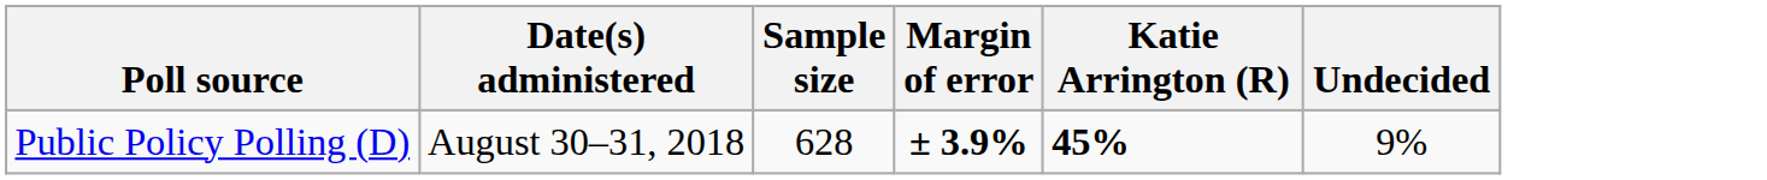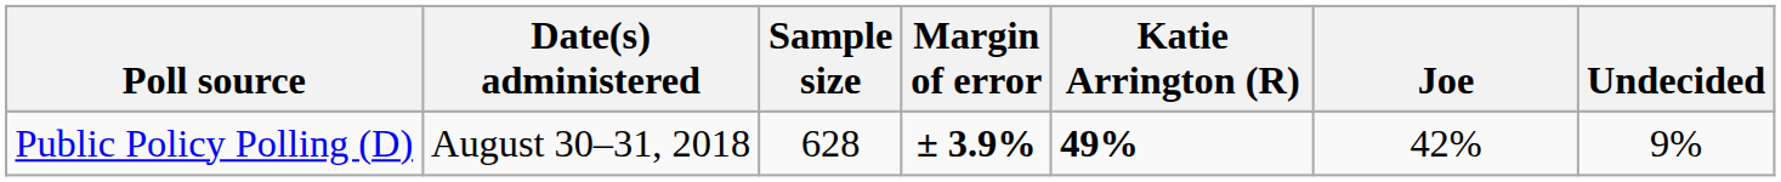+ column: Joe | 42%
Public Policy Polling (D) | Katie Arrington (R): 45% -> 49%
